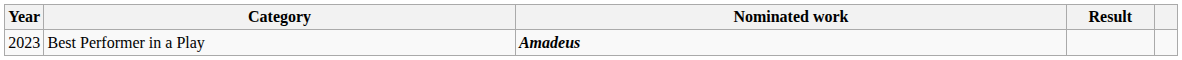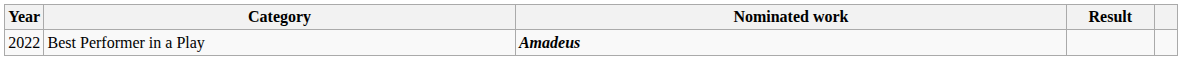Best Performer in a Play | Year: 2023 -> 2022
